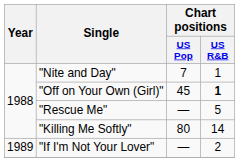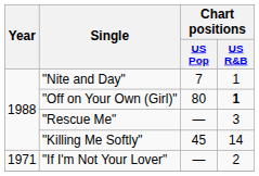"Off on Your Own (Girl)" | Chart positions / US Pop: 45 -> 80
"Rescue Me" | Chart positions / US R&B: 5 -> 3
"Killing Me Softly" | Chart positions / US Pop: 80 -> 45
"If I'm Not Your Lover" | Year: 1989 -> 1971
